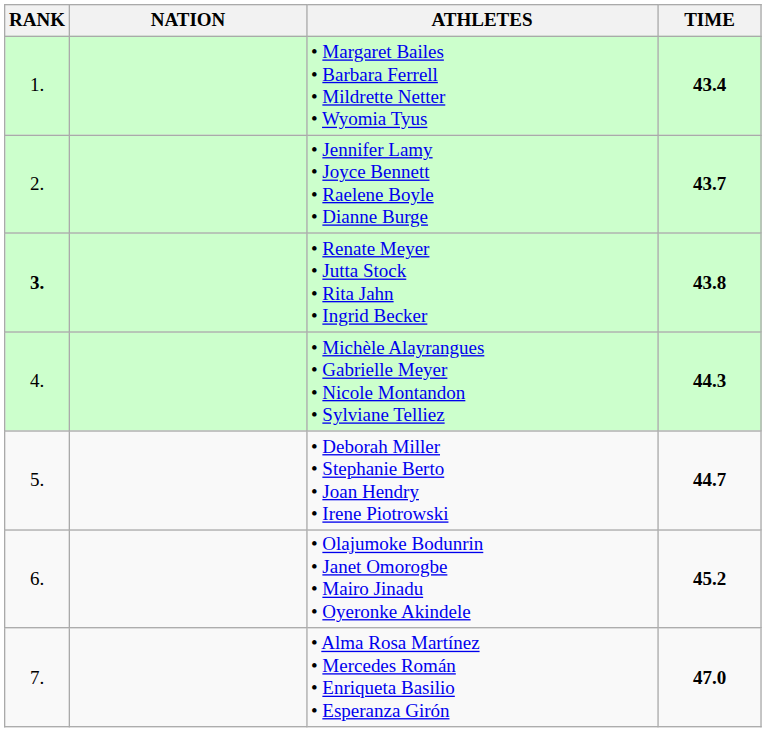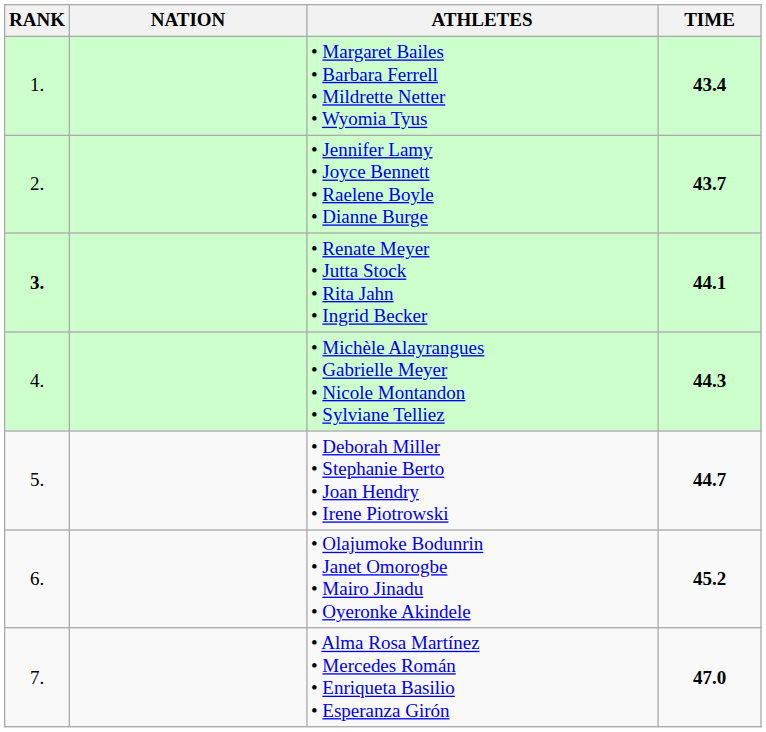• Renate Meyer • Jutta Stock • Rita Jahn • Ingrid Becker | TIME: 43.8 -> 44.1
